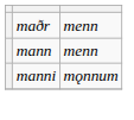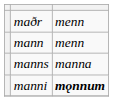+ row: manns | manna
manni | column 3: normal -> bold
